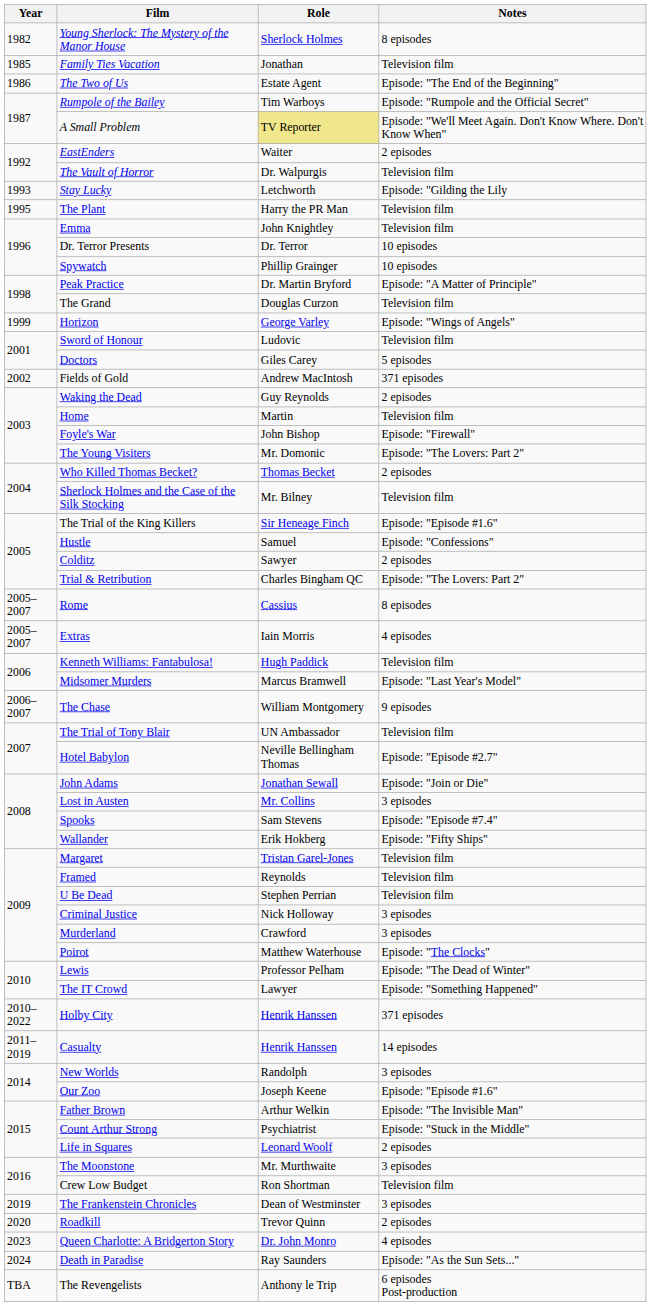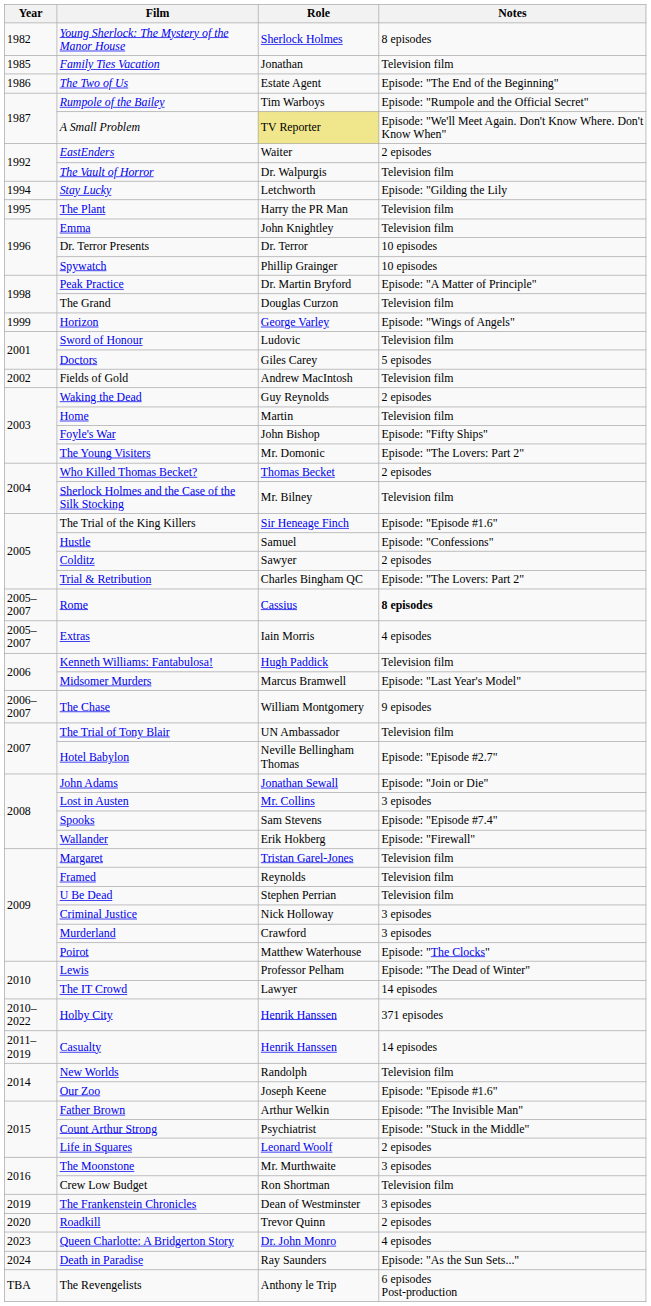Stay Lucky | Year: 1993 -> 1994
Fields of Gold | Notes: 371 episodes -> Television film
Foyle's War | Notes: Episode: "Firewall" -> Episode: "Fifty Ships"
Rome | Notes: normal -> bold
Wallander | Notes: Episode: "Fifty Ships" -> Episode: "Firewall"
The IT Crowd | Notes: Episode: "Something Happened" -> 14 episodes
New Worlds | Notes: 3 episodes -> Television film
